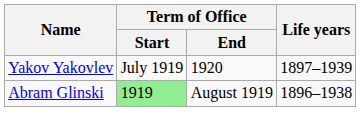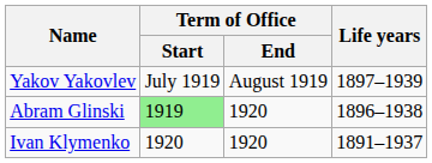Yakov Yakovlev | Term of Office / End: 1920 -> August 1919
Abram Glinski | Term of Office / End: August 1919 -> 1920
+ row: Ivan Klymenko | 1920 | 1920 | 1891–1937
